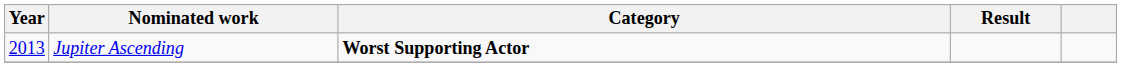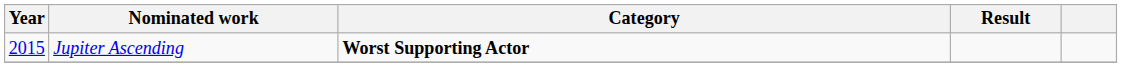Jupiter Ascending | Year: 2013 -> 2015
